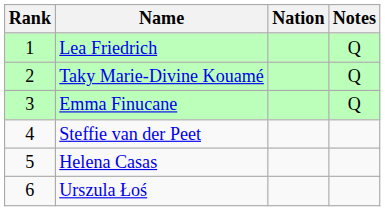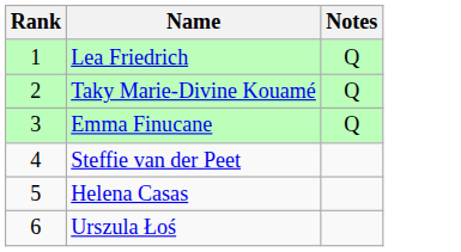- column: Nation
